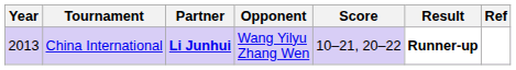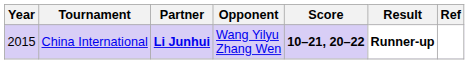China International | Year: 2013 -> 2015
China International | Score: normal -> bold
